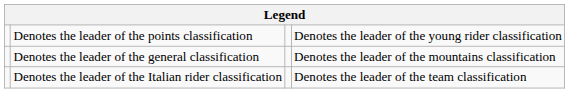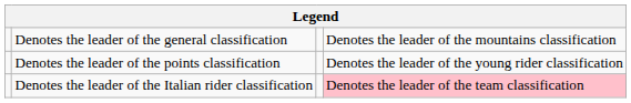rows swapped: Denotes the leader of the general classification <-> Denotes the leader of the points classification
Denotes the leader of the Italian rider classification | column 4: no background -> pink background
